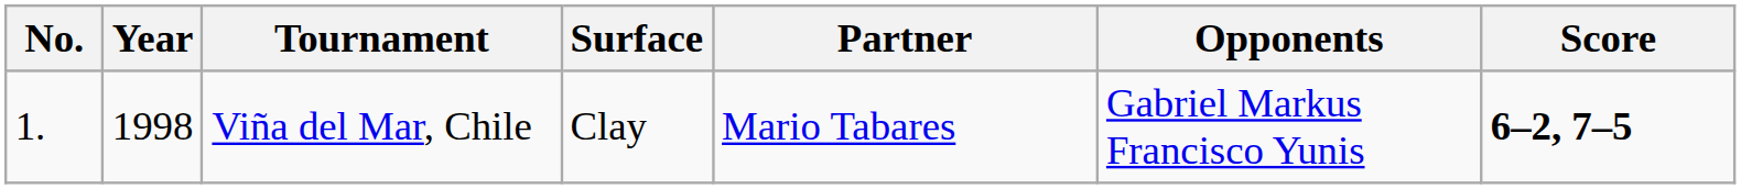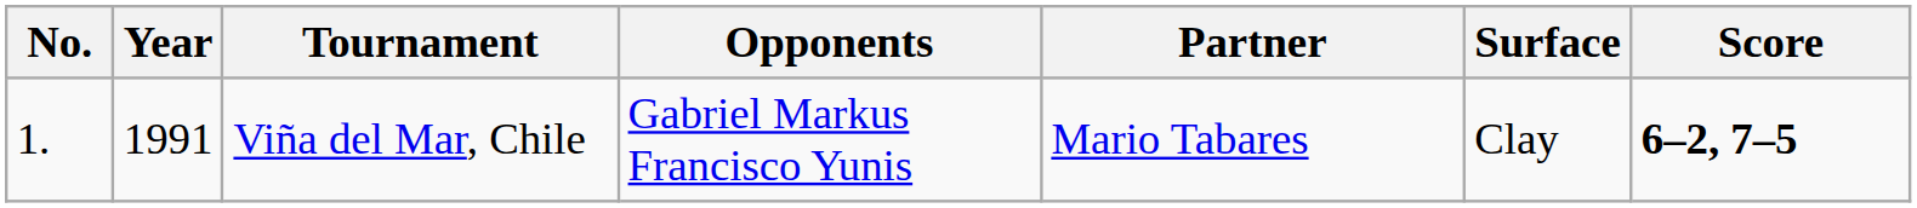columns swapped: Surface <-> Opponents
Viña del Mar, Chile | Year: 1998 -> 1991
